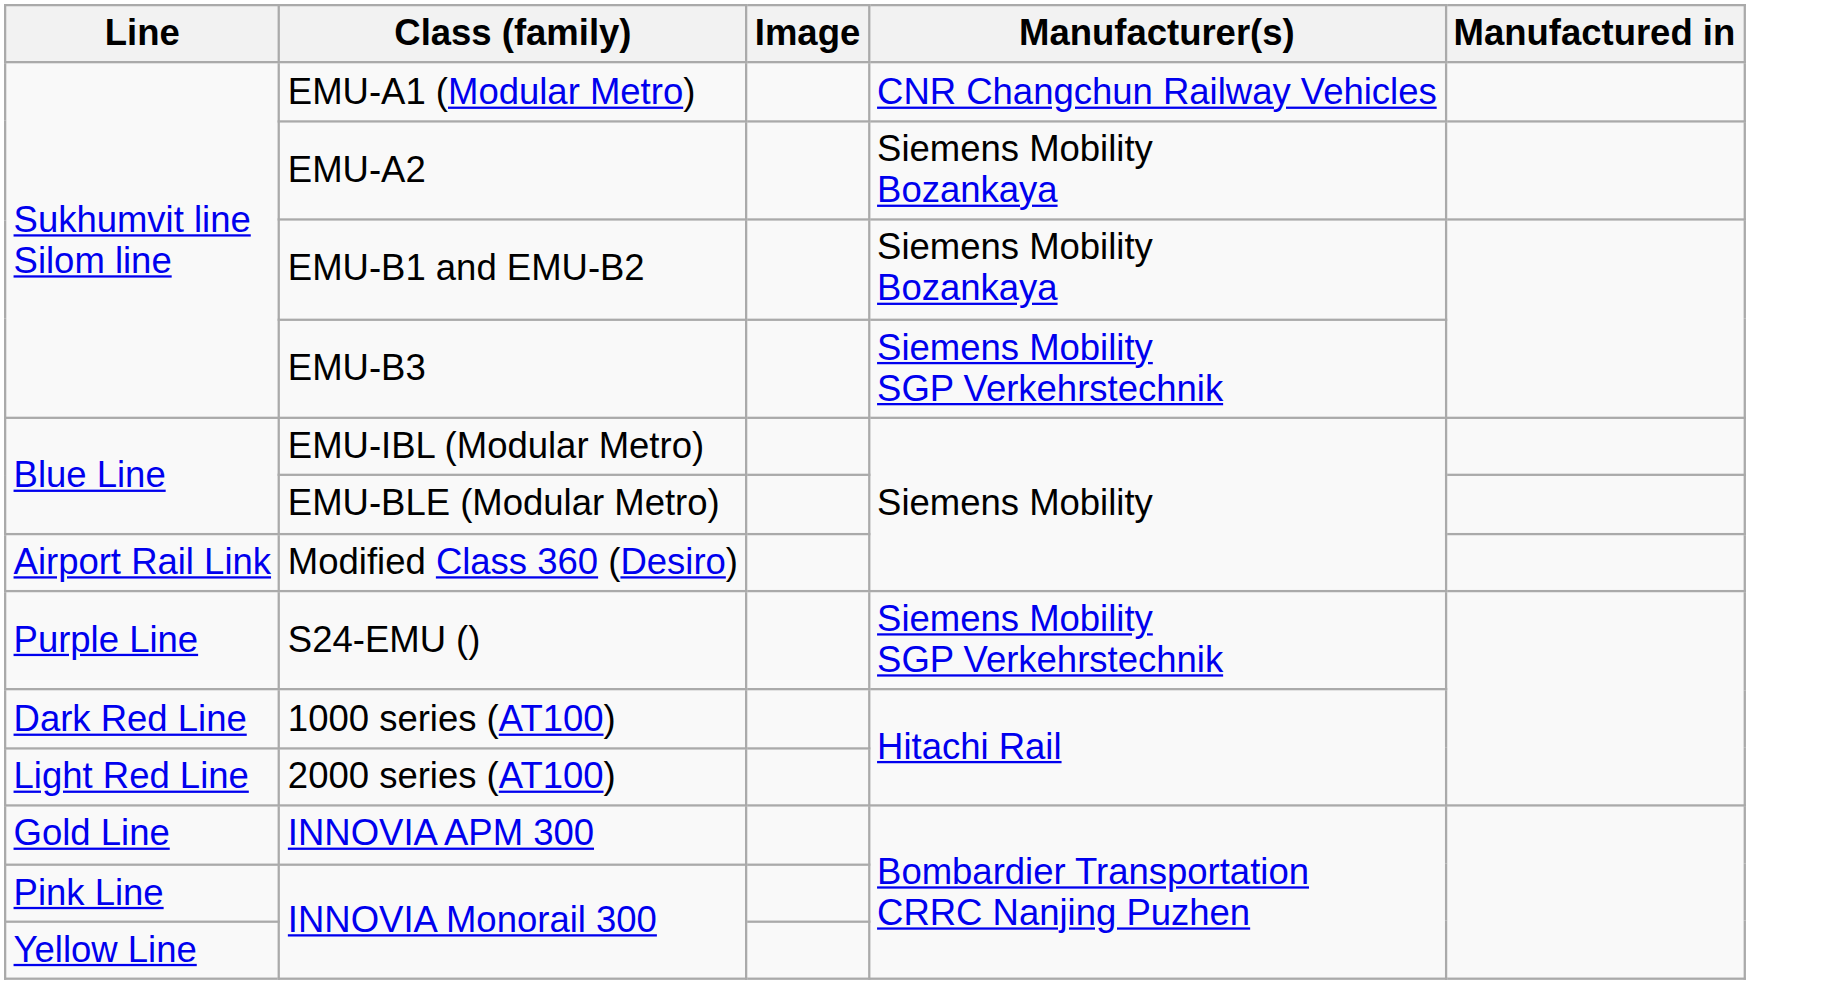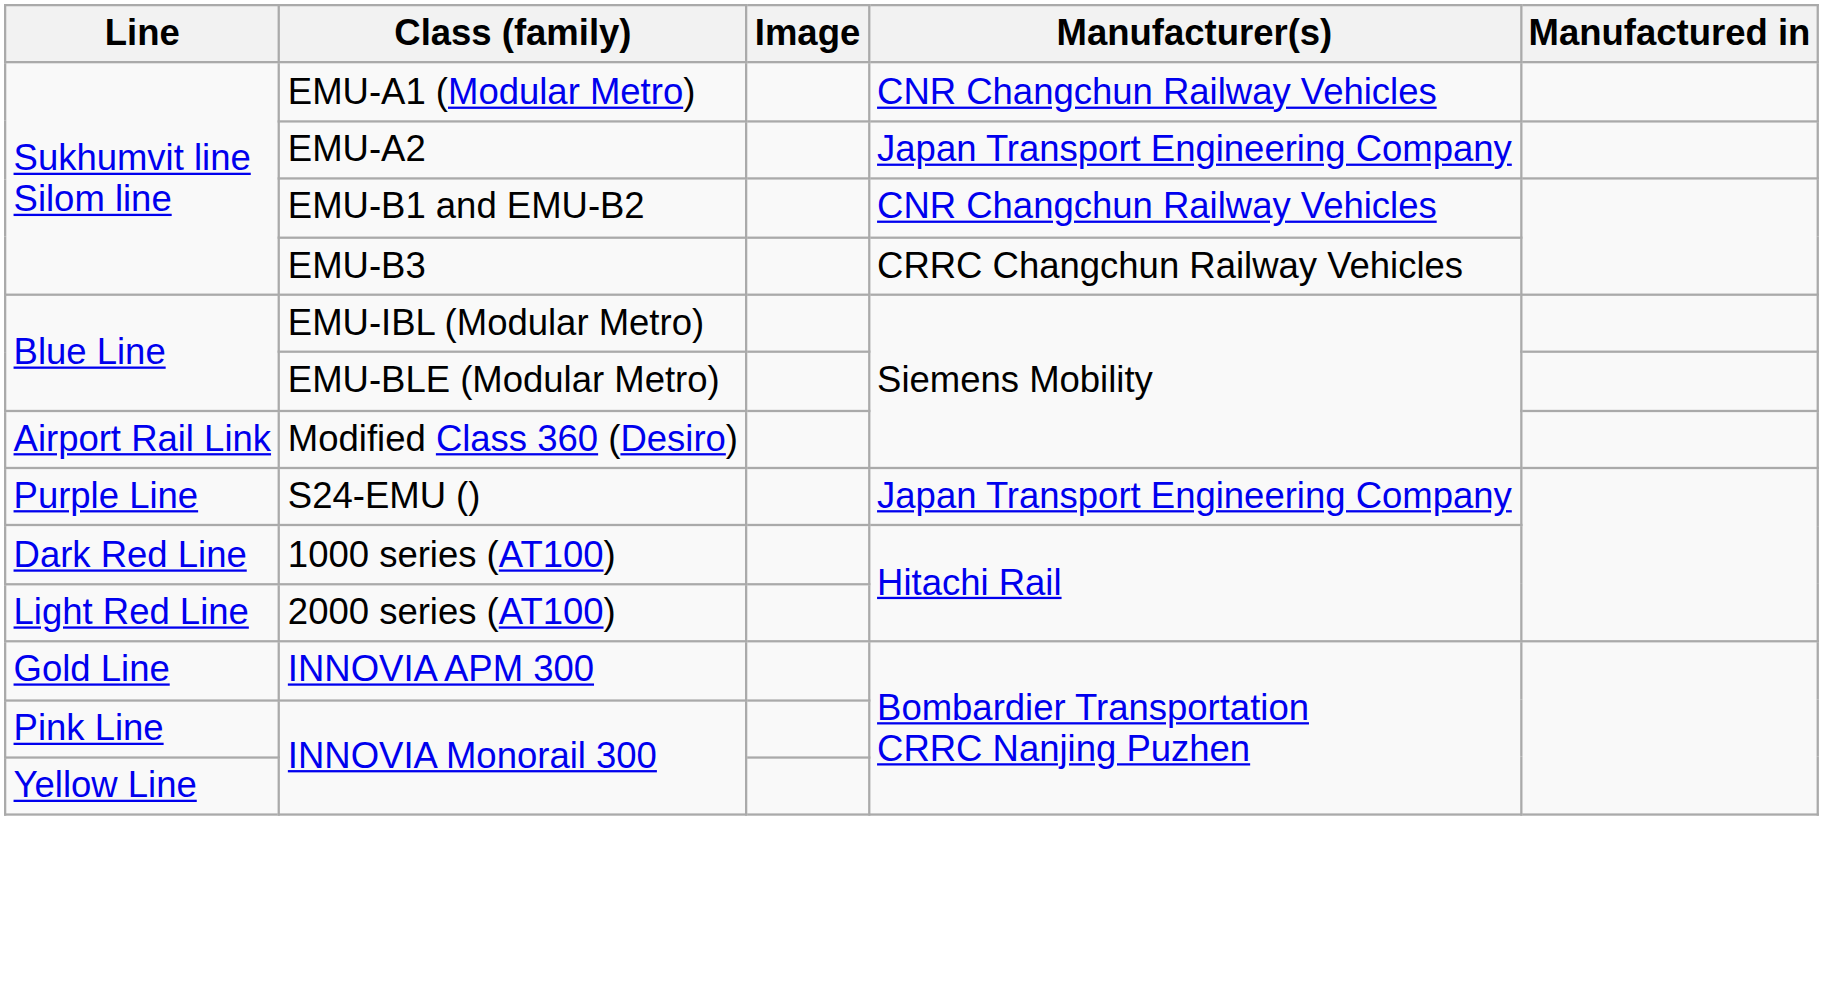EMU-A2 | Manufacturer(s): Siemens Mobility Bozankaya -> Japan Transport Engineering Company
EMU-B1 and EMU-B2 | Manufacturer(s): Siemens Mobility Bozankaya -> CNR Changchun Railway Vehicles
EMU-B3 | Manufacturer(s): Siemens Mobility SGP Verkehrstechnik -> CRRC Changchun Railway Vehicles
S24-EMU () | Manufacturer(s): Siemens Mobility SGP Verkehrstechnik -> Japan Transport Engineering Company
